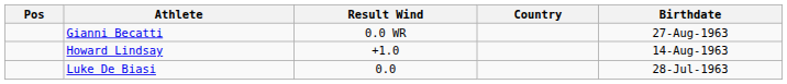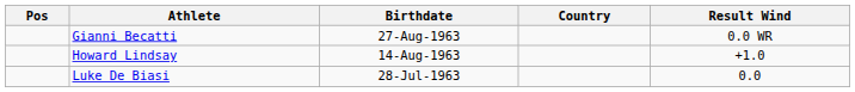columns swapped: Birthdate <-> Result Wind
